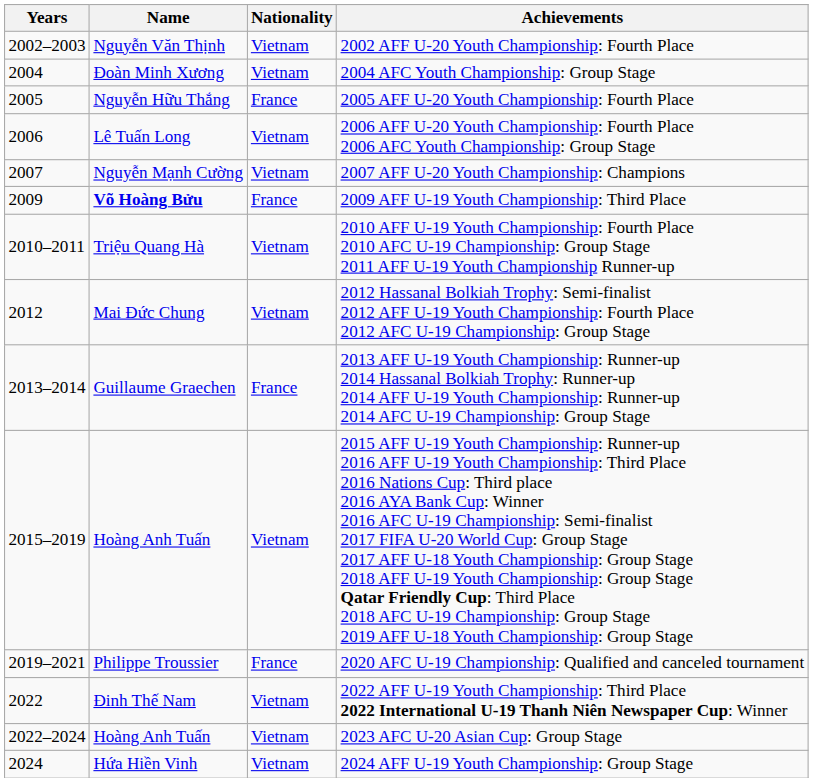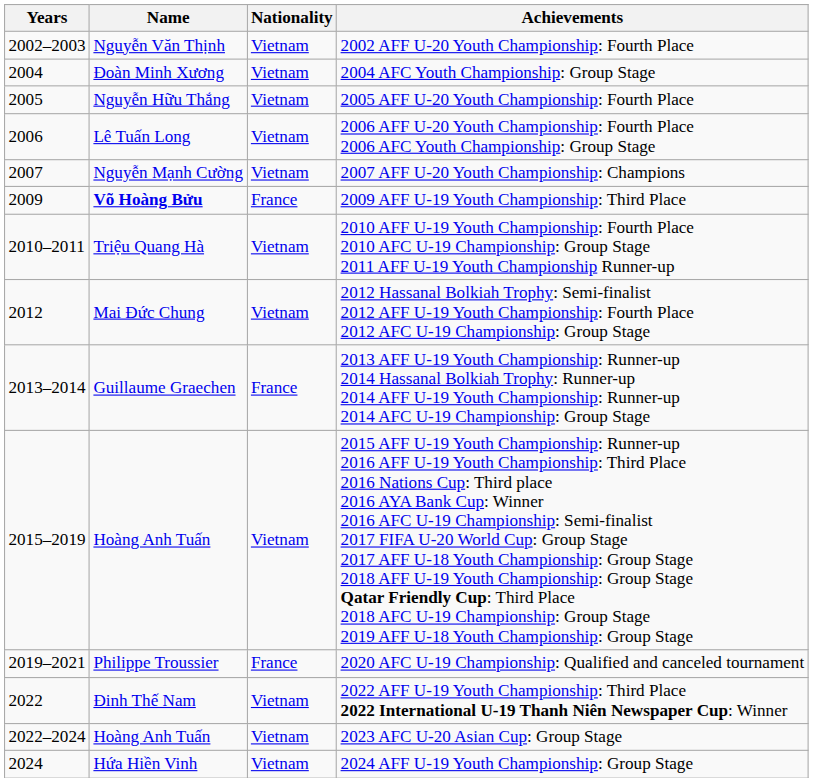2005 AFF U-20 Youth Championship: Fourth Place | Nationality: France -> Vietnam
